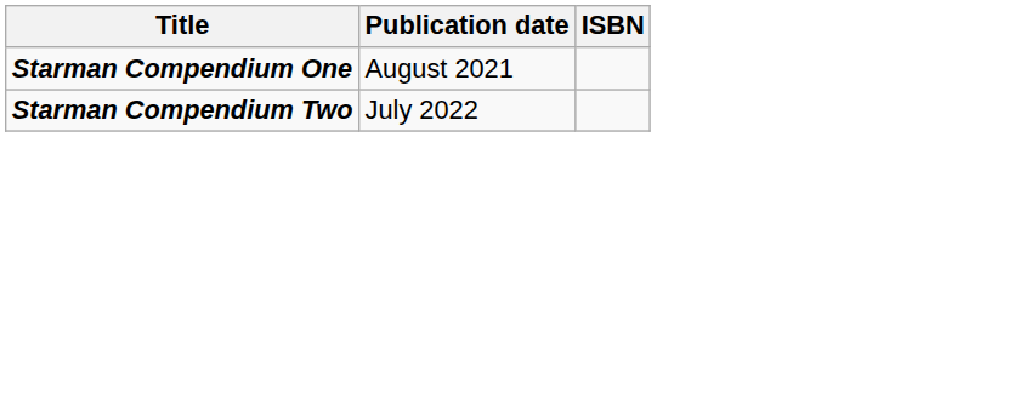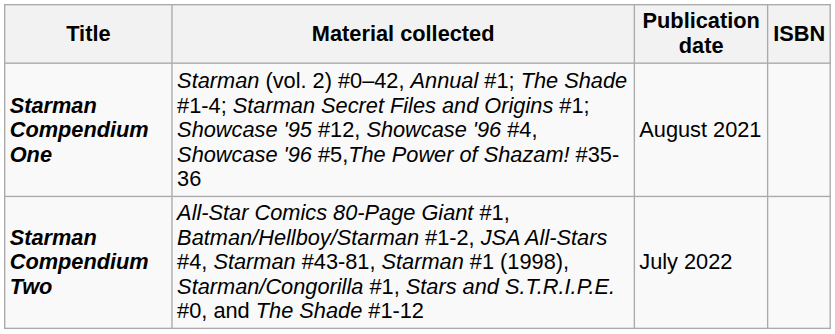+ column: Material collected | Starman (vol. 2) #0–42, Annual #1; The Shade #1-4; Starman Secret Files and Origins #1; Showcase '95 #12, Showcase '96 #4, Showcase '96 #5,The Power of Shazam! #35-36 | All-Star Comics 80-Page Giant #1, Batman/Hellboy/Starman #1-2, JSA All-Stars #4, Starman #43-81, Starman #1 (1998), Starman/Congorilla #1, Stars and S.T.R.I.P.E. #0, and The Shade #1-12
